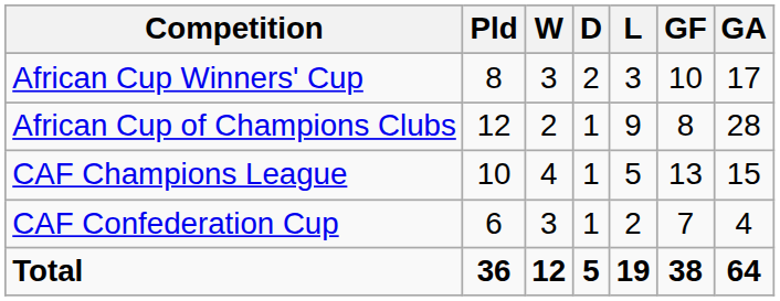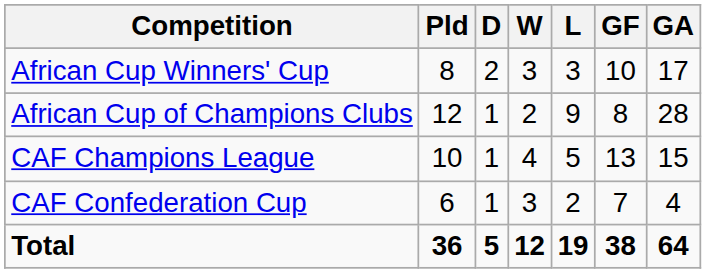columns swapped: W <-> D
